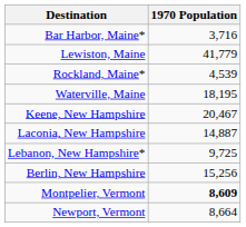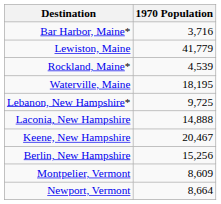rows swapped: Keene, New Hampshire <-> Lebanon, New Hampshire*
Laconia, New Hampshire | 1970 Population: 14,887 -> 14,888
Montpelier, Vermont | 1970 Population: bold -> normal
